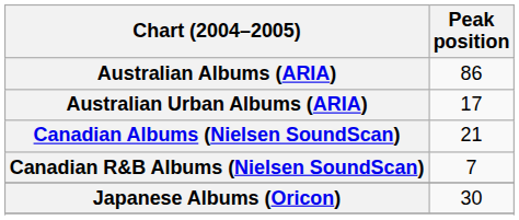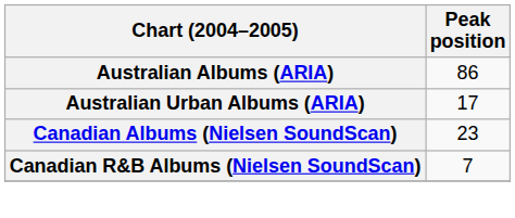Canadian Albums (Nielsen SoundScan) | Peak position: 21 -> 23
- row: Japanese Albums (Oricon) | 30
